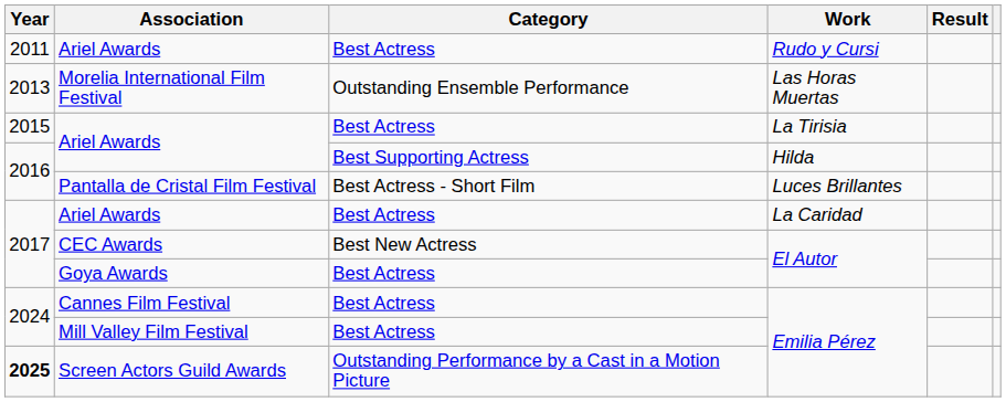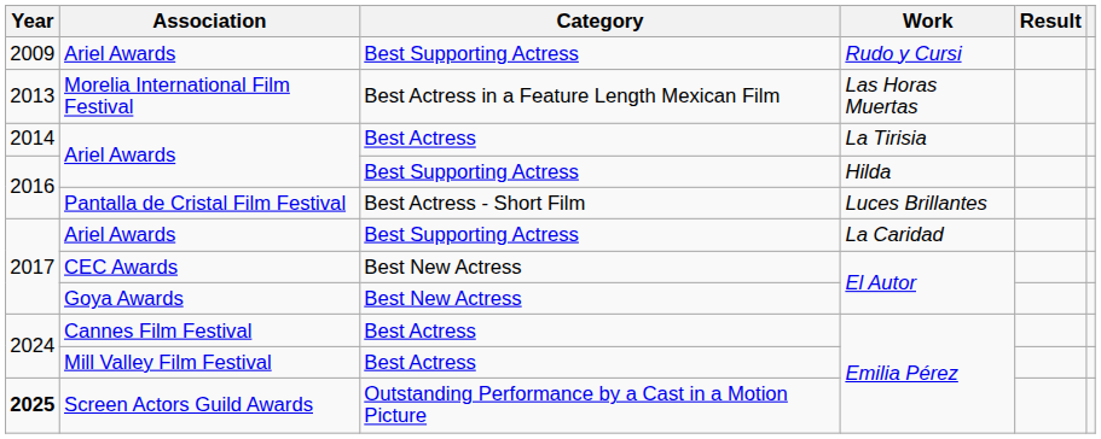Ariel Awards / Rudo y Cursi | Year: 2011 -> 2009
Ariel Awards / Rudo y Cursi | Category: Best Actress -> Best Supporting Actress
Morelia International Film Festival | Category: Outstanding Ensemble Performance -> Best Actress in a Feature Length Mexican Film
Ariel Awards / La Tirisia | Year: 2015 -> 2014
Ariel Awards / La Caridad | Category: Best Actress -> Best Supporting Actress
Goya Awards | Category: Best Actress -> Best New Actress
